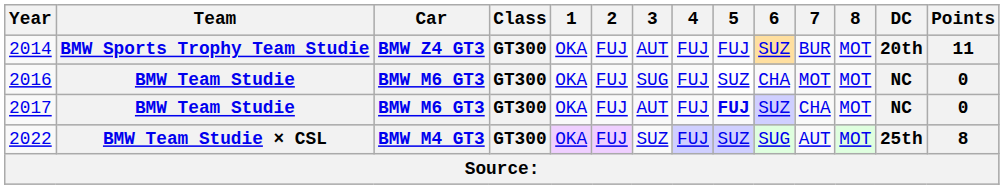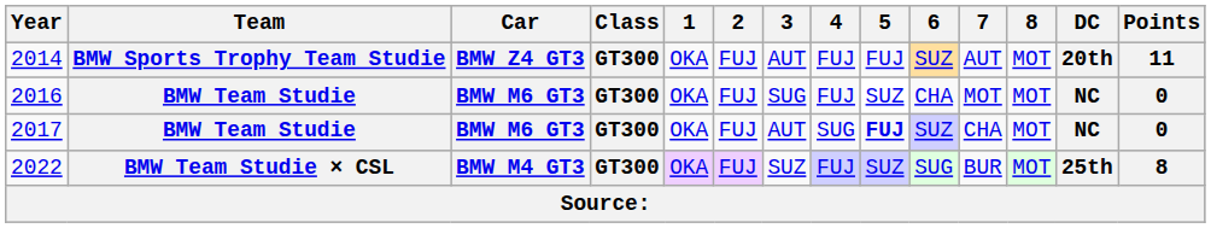2014 | 7: BUR -> AUT
2017 | 4: FUJ -> SUG
2022 | 7: AUT -> BUR
